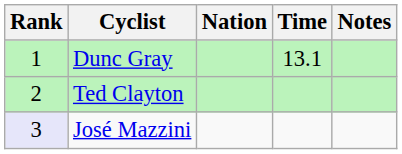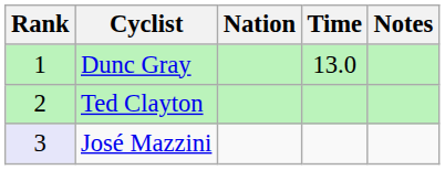Dunc Gray | Time: 13.1 -> 13.0
